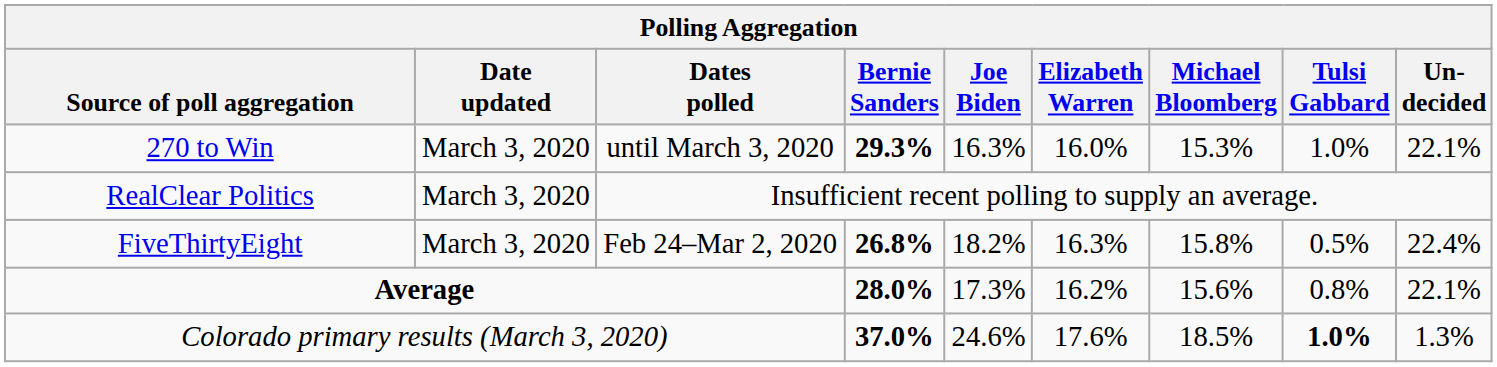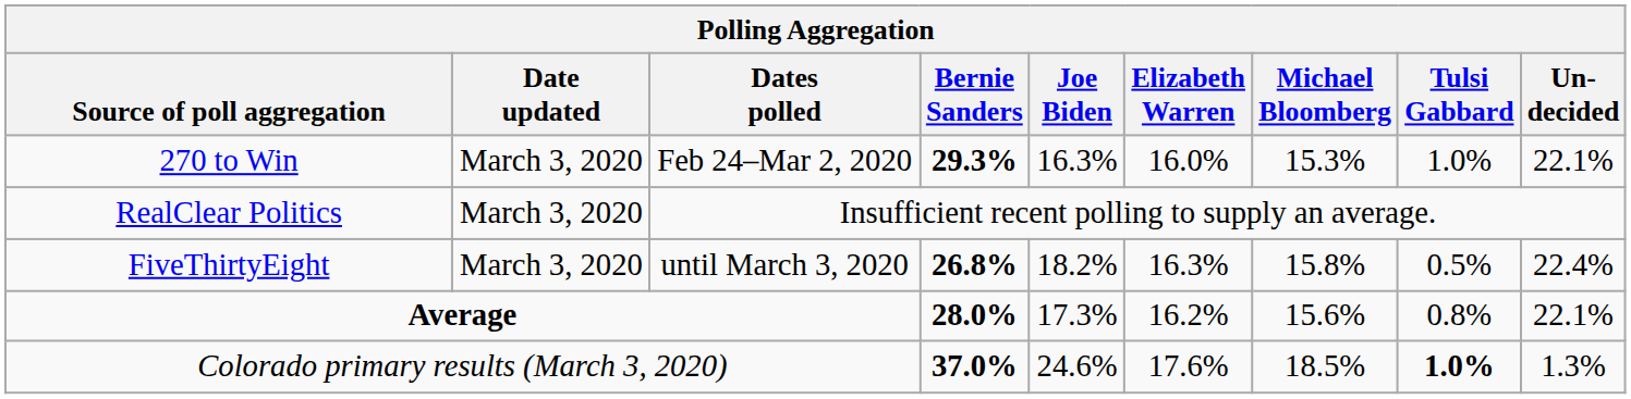270 to Win | Dates polled: until March 3, 2020 -> Feb 24–Mar 2, 2020
FiveThirtyEight | Dates polled: Feb 24–Mar 2, 2020 -> until March 3, 2020
